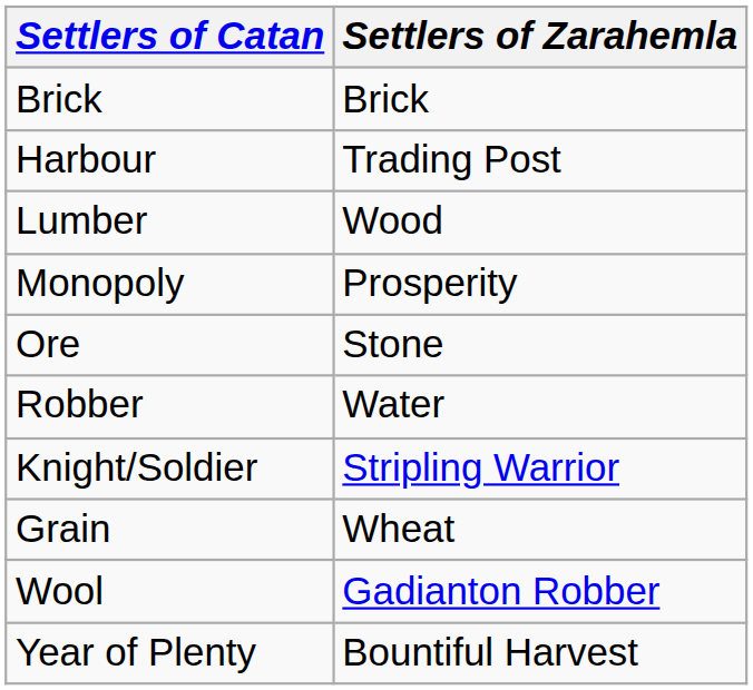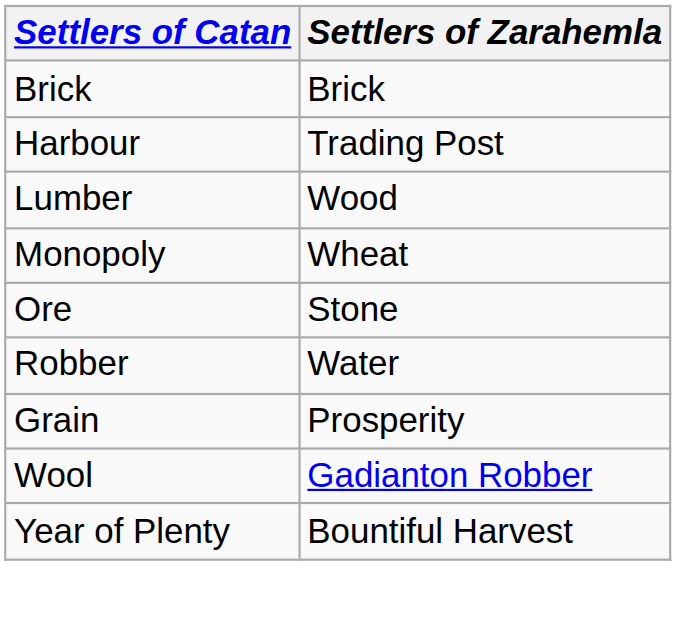Monopoly | Settlers of Zarahemla: Prosperity -> Wheat
- row: Knight/Soldier | Stripling Warrior
Grain | Settlers of Zarahemla: Wheat -> Prosperity
